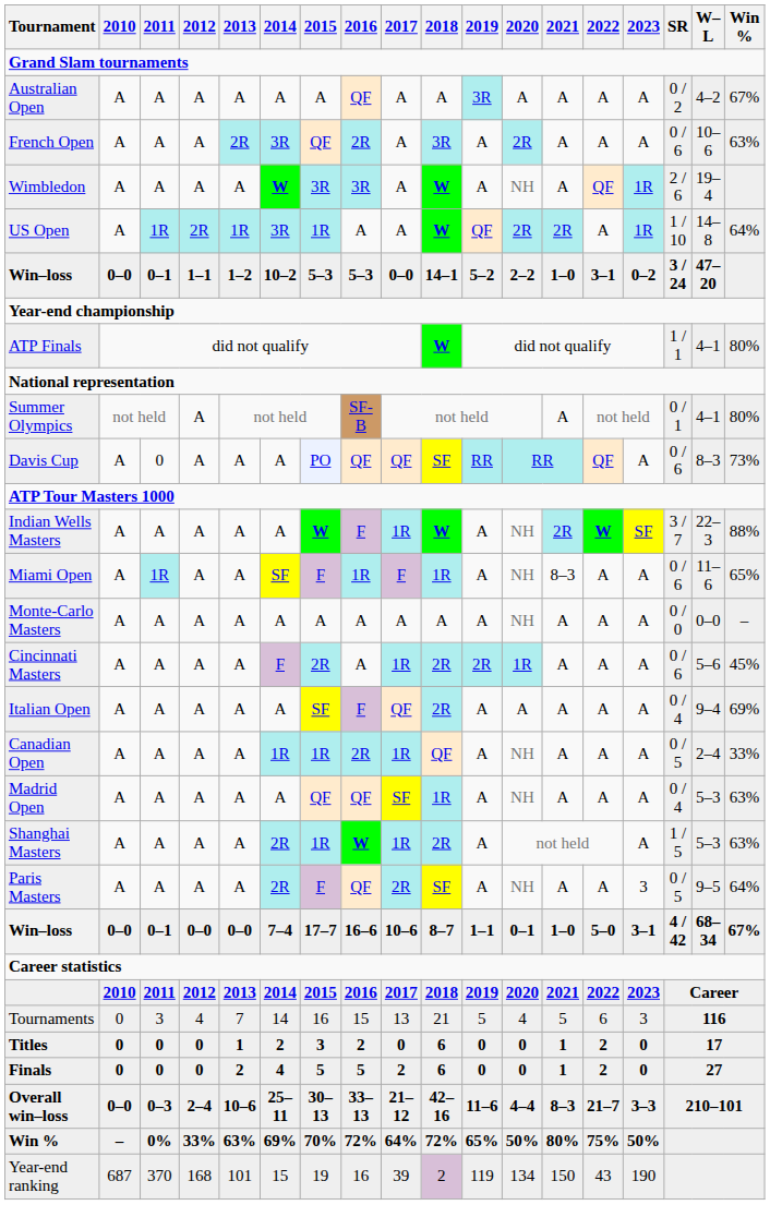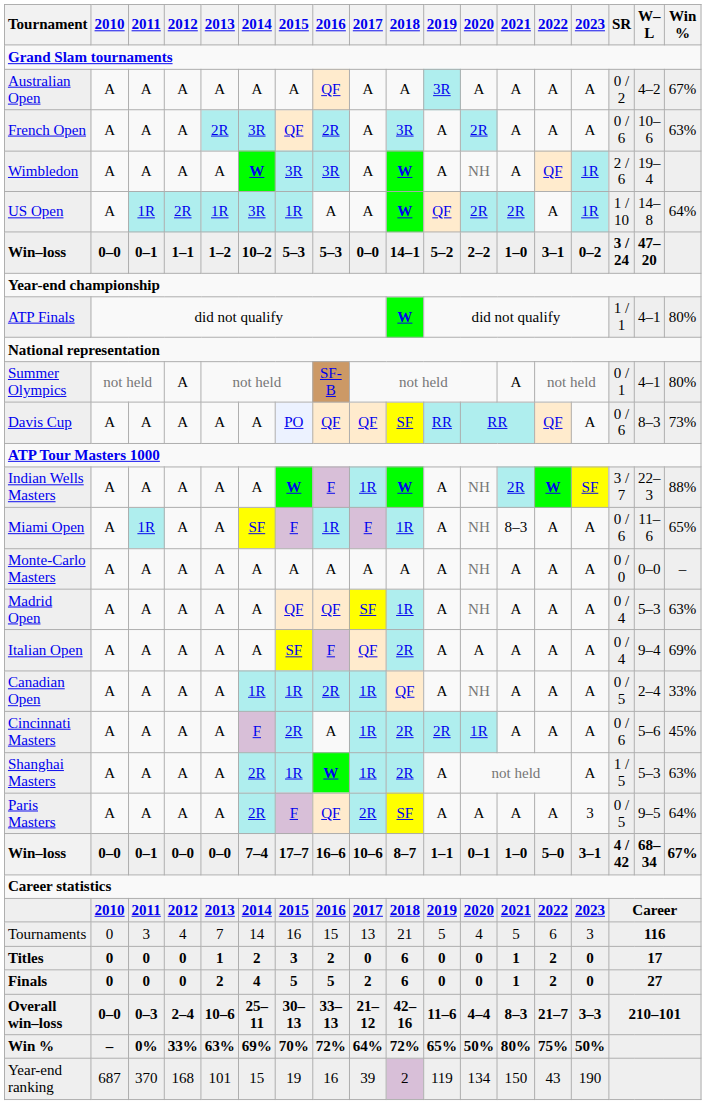Davis Cup | 2011: 0 -> A
rows swapped: Madrid Open <-> Cincinnati Masters
Paris Masters | 2020: NH -> A
